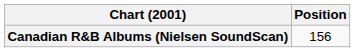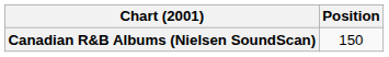Canadian R&B Albums (Nielsen SoundScan) | Position: 156 -> 150
